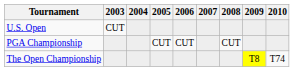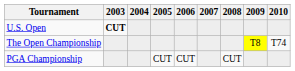U.S. Open | 2003: normal -> bold
rows swapped: The Open Championship <-> PGA Championship
